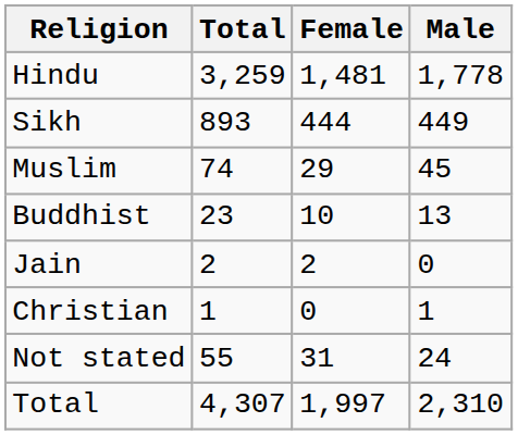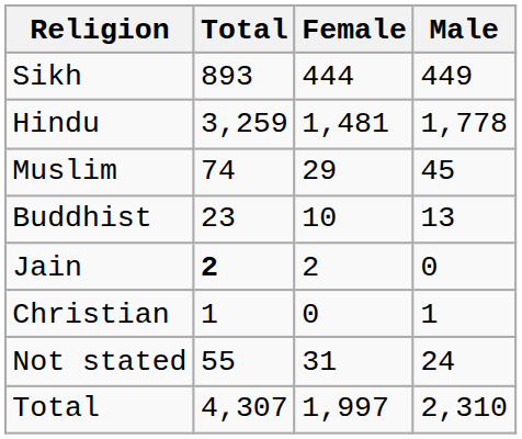rows swapped: Hindu <-> Sikh
Jain | Total: normal -> bold
